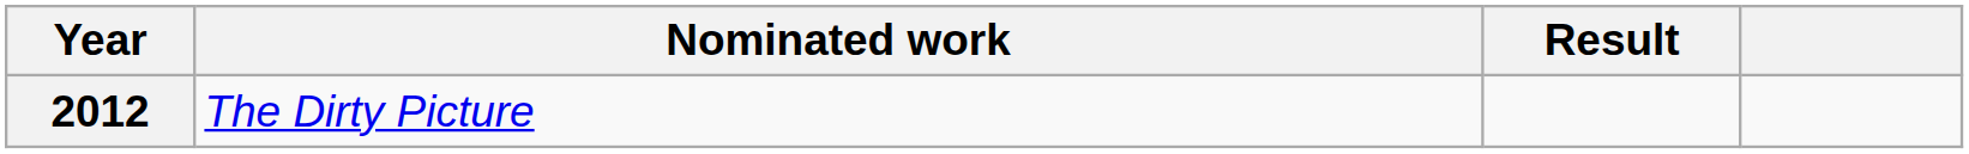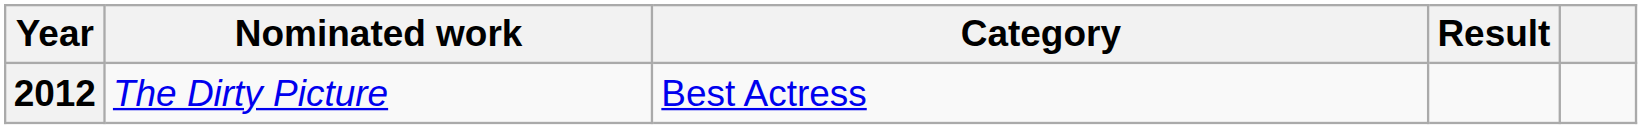+ column: Category | Best Actress
